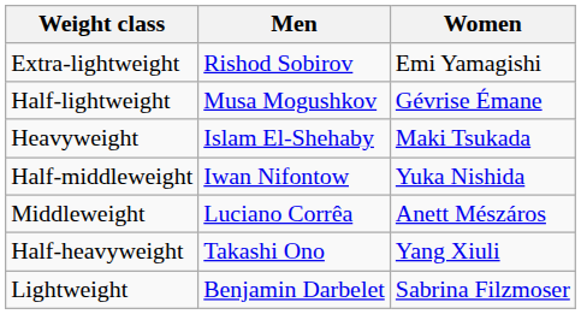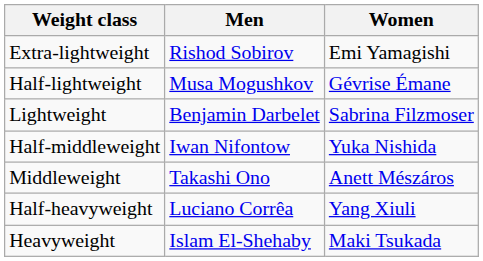rows swapped: Lightweight <-> Heavyweight
Middleweight | Men: Luciano Corrêa -> Takashi Ono
Half-heavyweight | Men: Takashi Ono -> Luciano Corrêa
